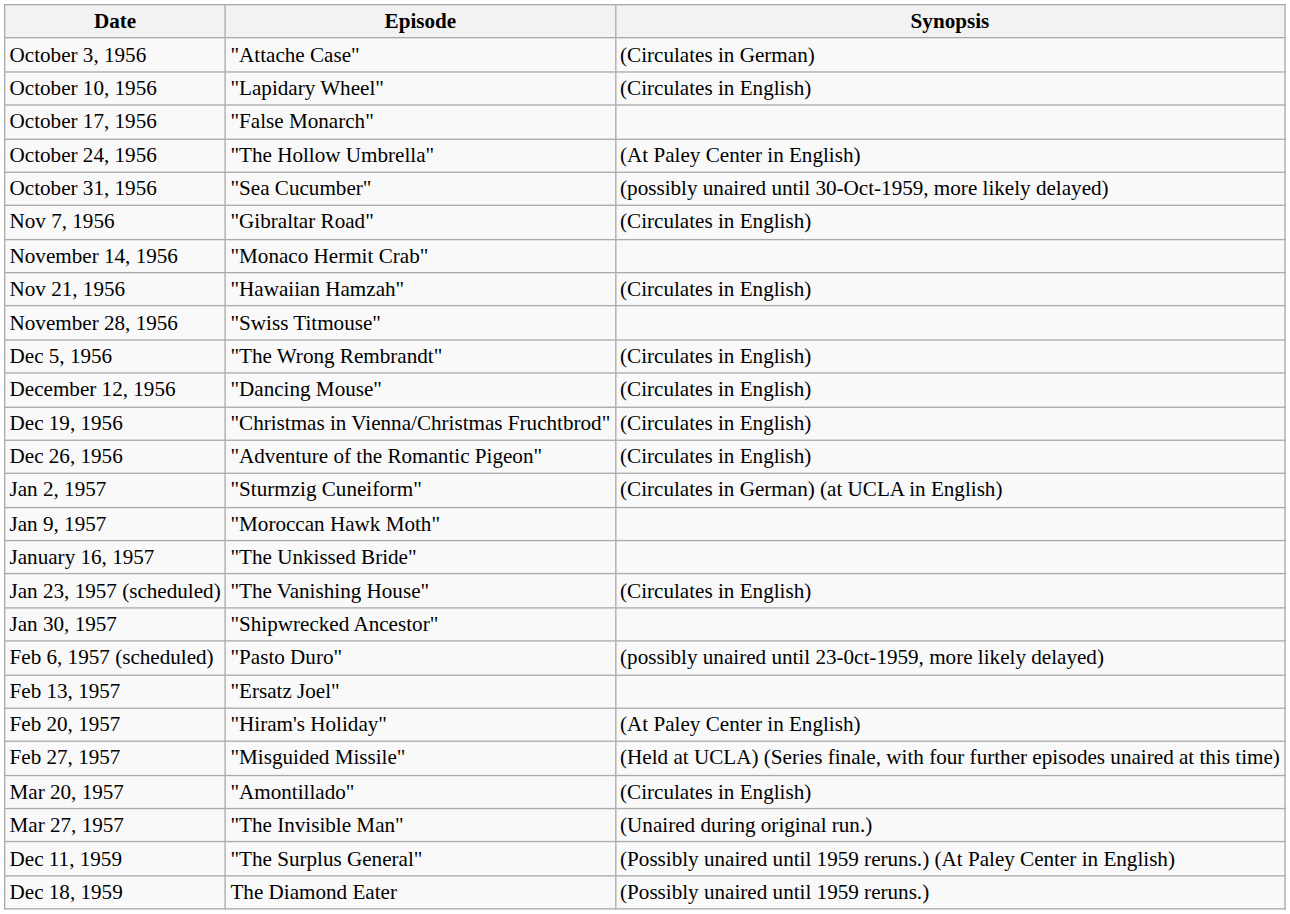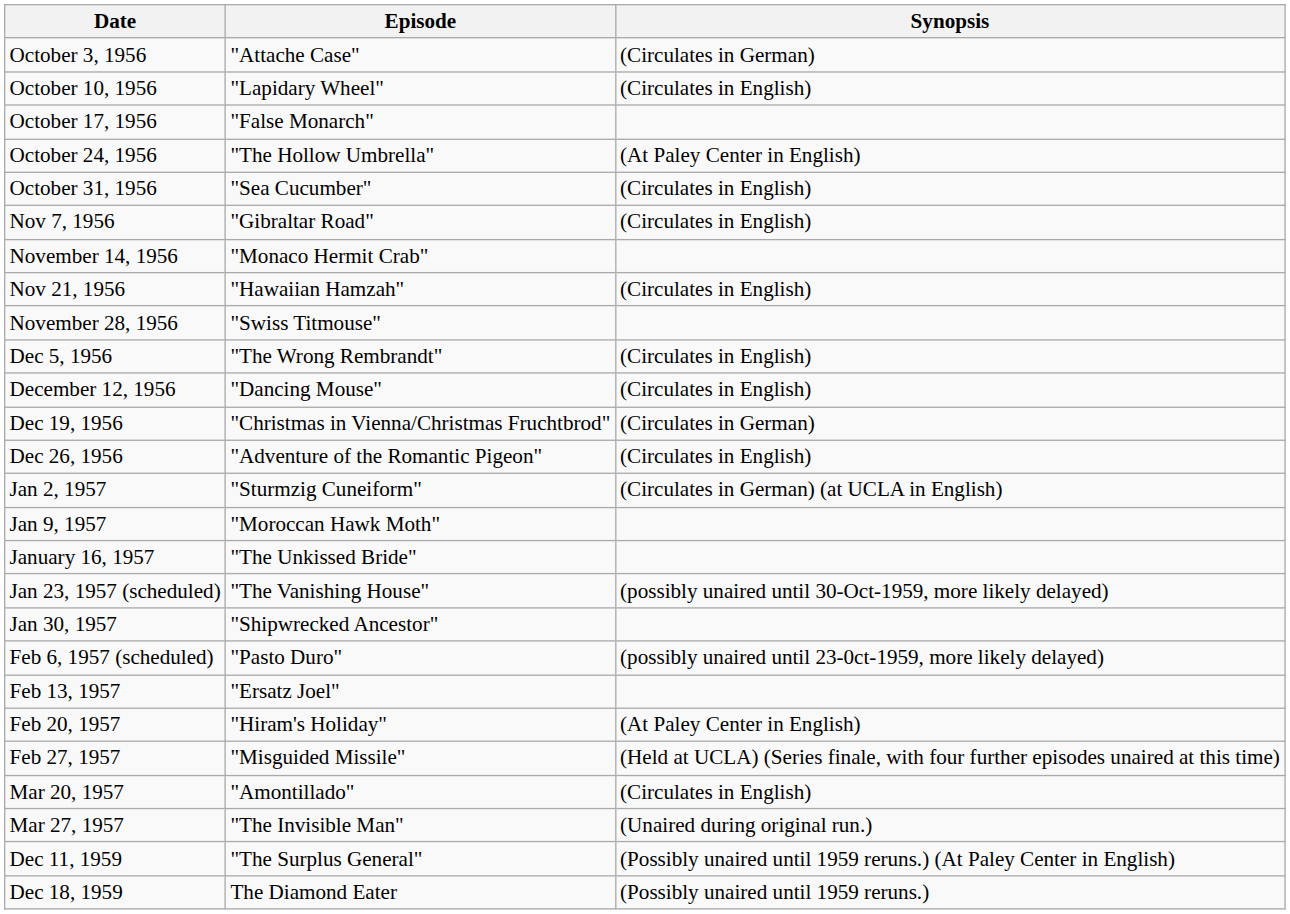October 31, 1956 | Synopsis: (possibly unaired until 30-Oct-1959, more likely delayed) -> (Circulates in English)
Dec 19, 1956 | Synopsis: (Circulates in English) -> (Circulates in German)
Jan 23, 1957 (scheduled) | Synopsis: (Circulates in English) -> (possibly unaired until 30-Oct-1959, more likely delayed)
